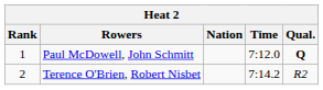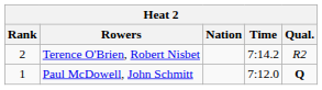rows swapped: Paul McDowell, John Schmitt <-> Terence O'Brien, Robert Nisbet
